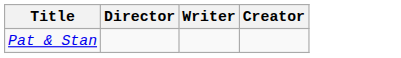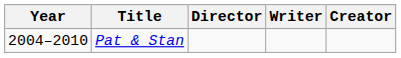+ column: Year | 2004–2010
